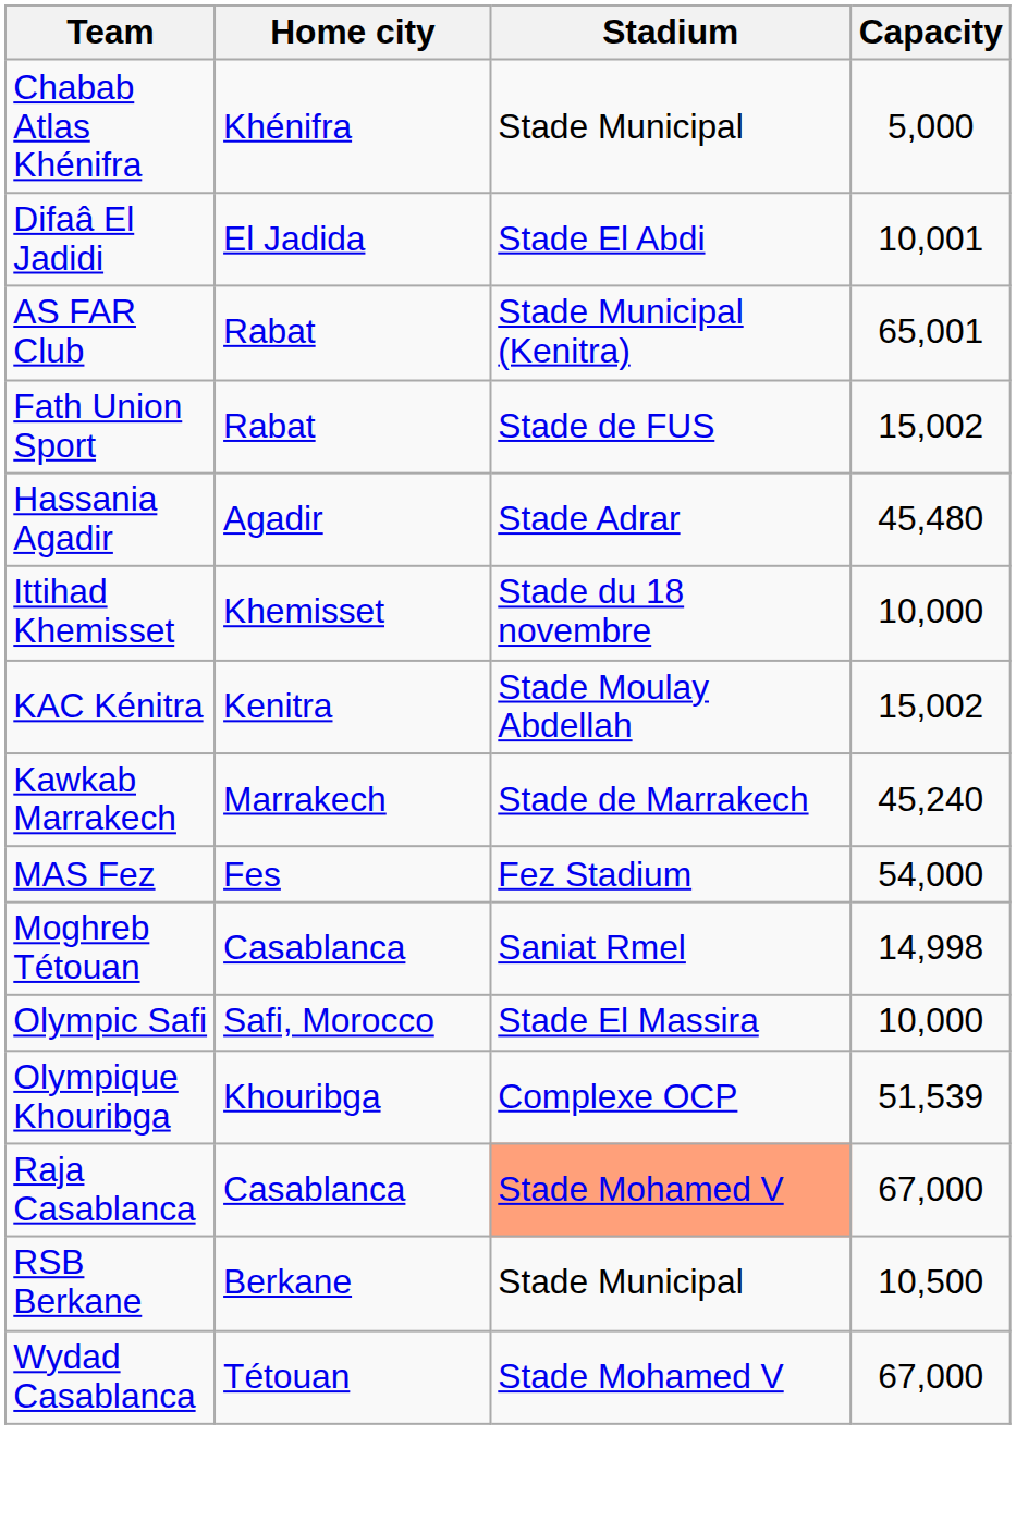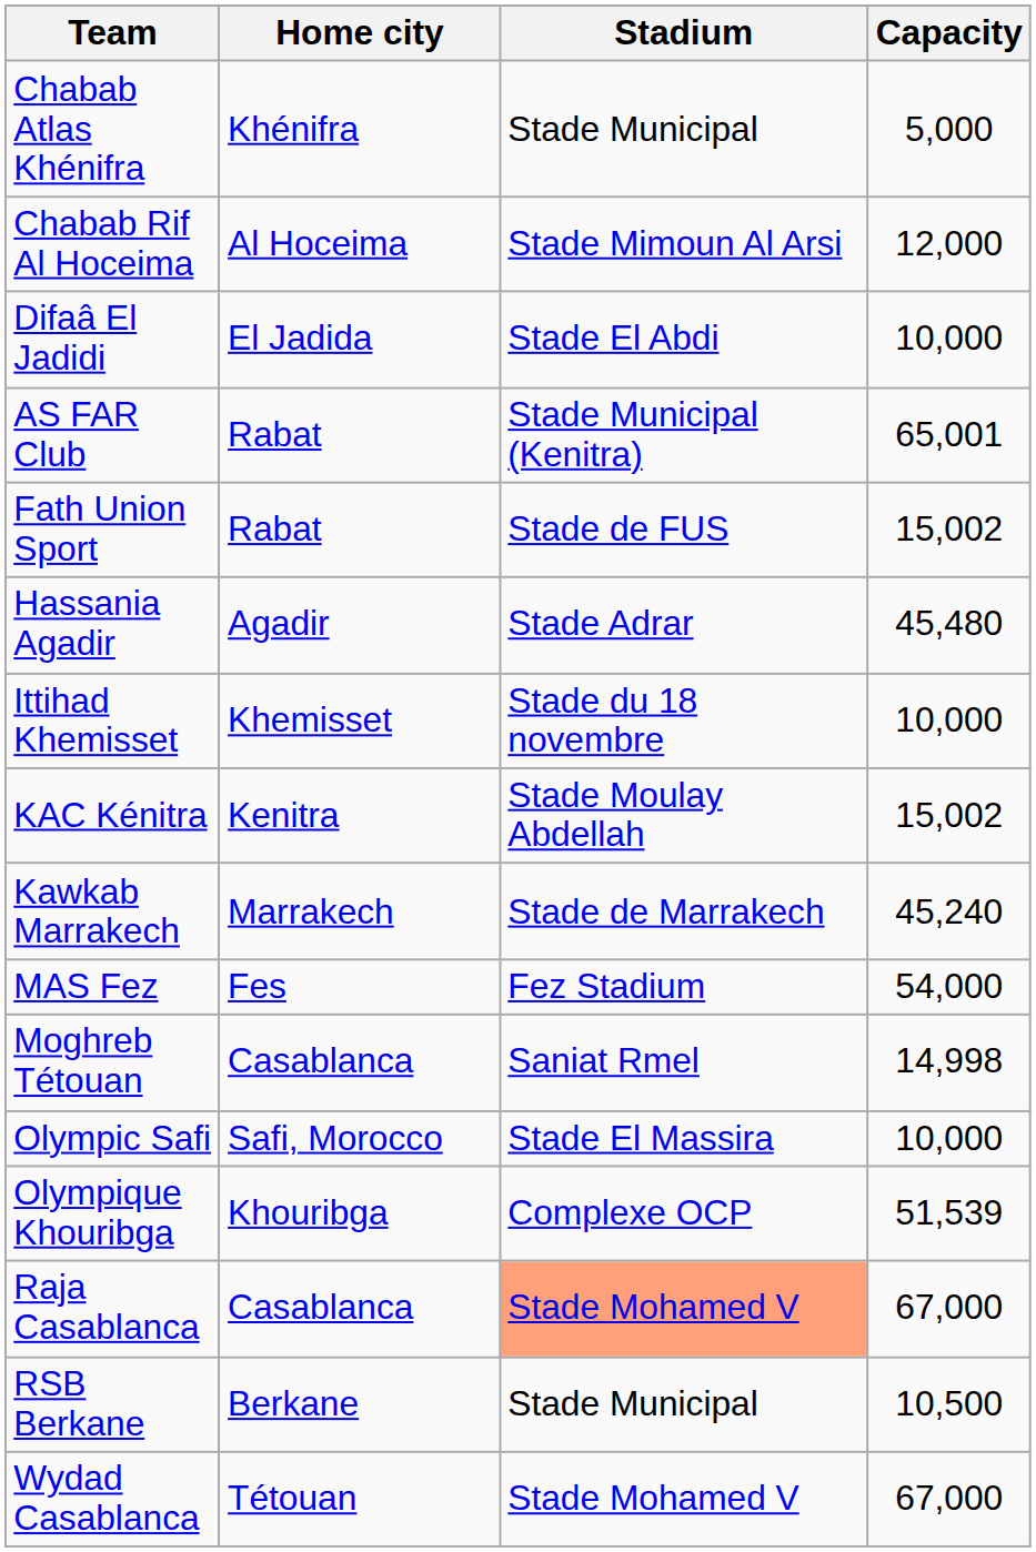+ row: Chabab Rif Al Hoceima | Al Hoceima | Stade Mimoun Al Arsi | 12,000
Difaâ El Jadidi | Capacity: 10,001 -> 10,000
